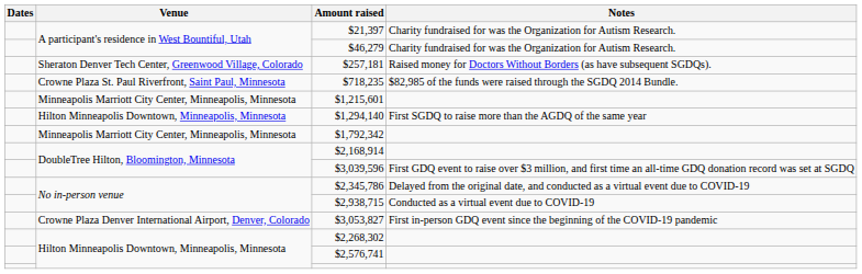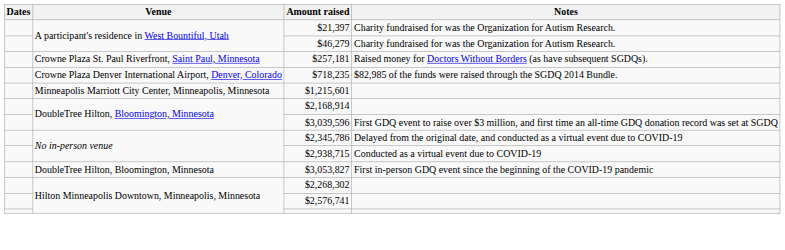$257,181 | Venue: Sheraton Denver Tech Center, Greenwood Village, Colorado -> Crowne Plaza St. Paul Riverfront, Saint Paul, Minnesota
$718,235 | Venue: Crowne Plaza St. Paul Riverfront, Saint Paul, Minnesota -> Crowne Plaza Denver International Airport, Denver, Colorado
- row: Hilton Minneapolis Downtown, Minneapolis, Minnesota | $1,294,140 | First SGDQ to raise more than the AGDQ of the same year
- row: Minneapolis Marriott City Center, Minneapolis, Minnesota | $1,792,342
$3,053,827 | Venue: Crowne Plaza Denver International Airport, Denver, Colorado -> DoubleTree Hilton, Bloomington, Minnesota
